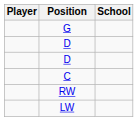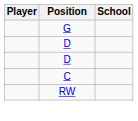- row: LW
